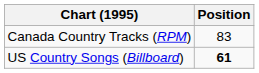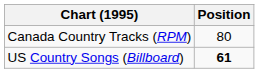Canada Country Tracks (RPM) | Position: 83 -> 80
